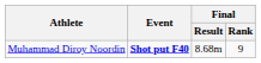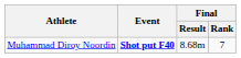Muhammad Diroy Noordin | Final / Rank: 9 -> 7
